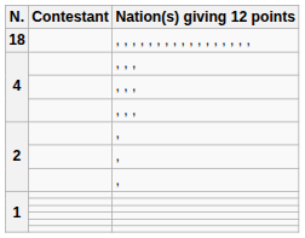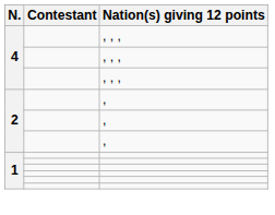- row: 18 | , , , , , , , , , , , , , , , , ,
